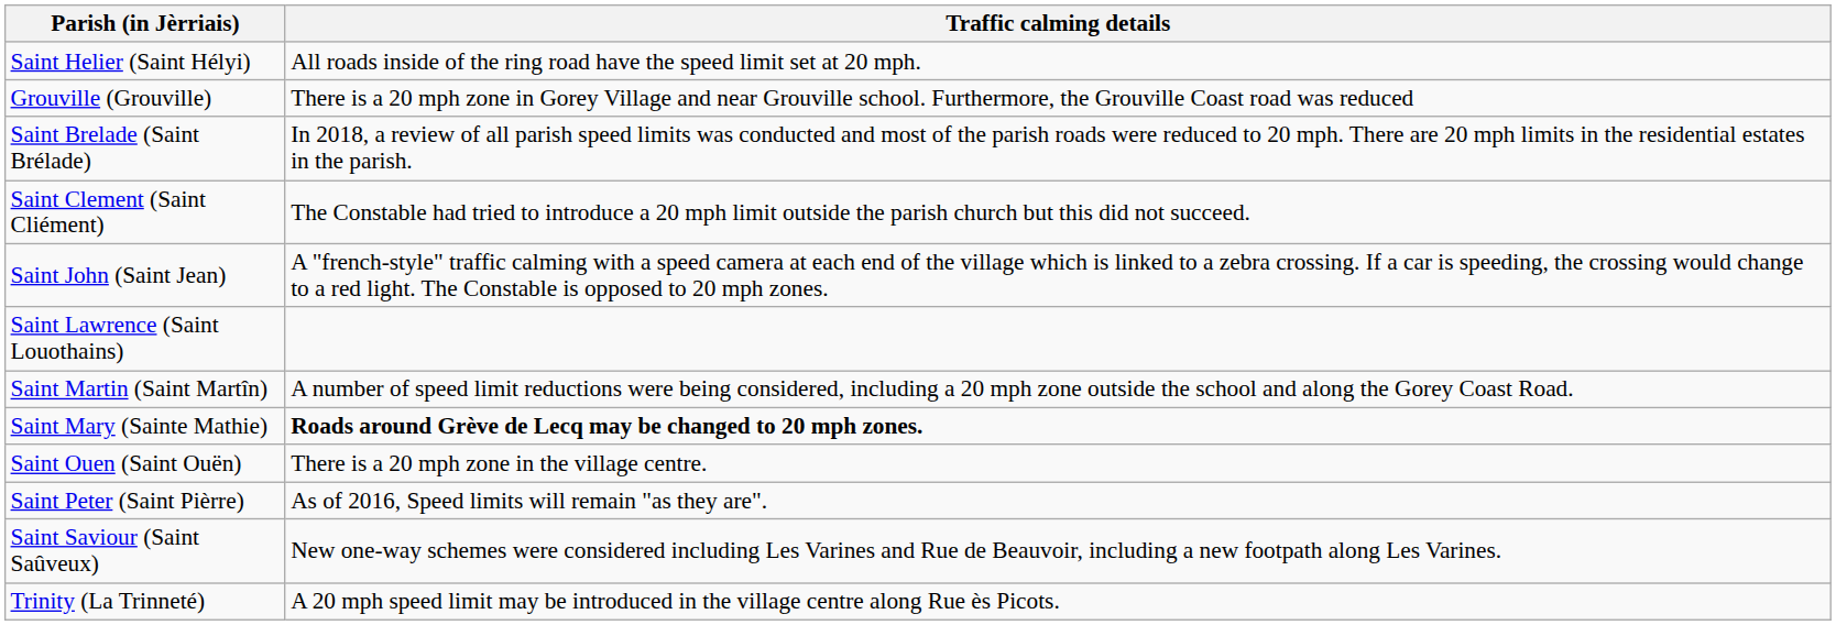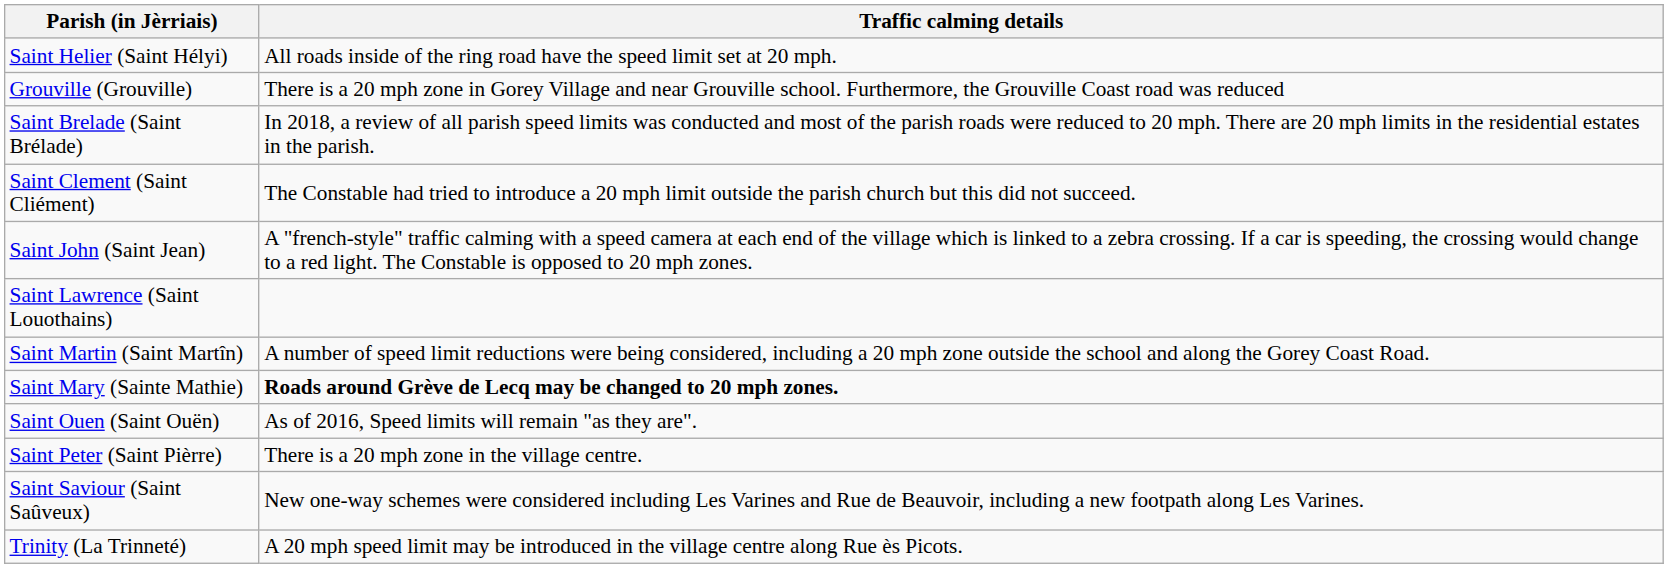Saint Ouen (Saint Ouën) | Traffic calming details: There is a 20 mph zone in the village centre. -> As of 2016, Speed limits will remain "as they are".
Saint Peter (Saint Pièrre) | Traffic calming details: As of 2016, Speed limits will remain "as they are". -> There is a 20 mph zone in the village centre.
